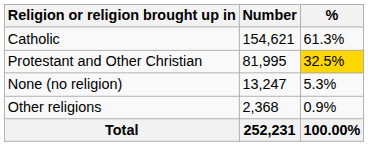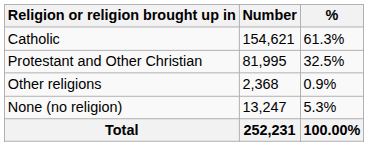Protestant and Other Christian | %: gold background -> no background
rows swapped: Other religions <-> None (no religion)
